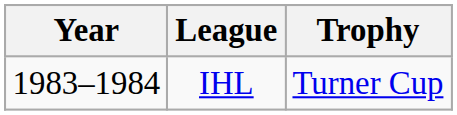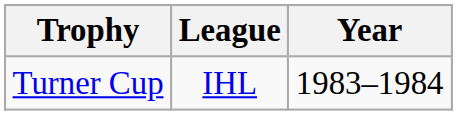columns swapped: Year <-> Trophy
